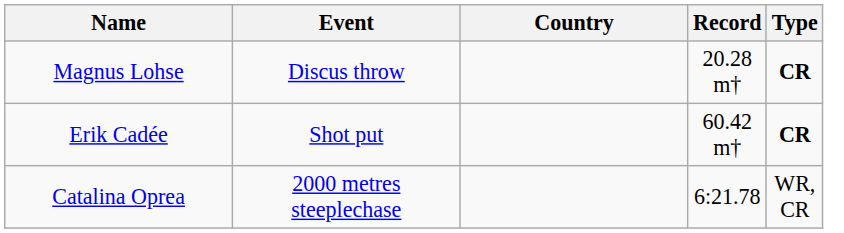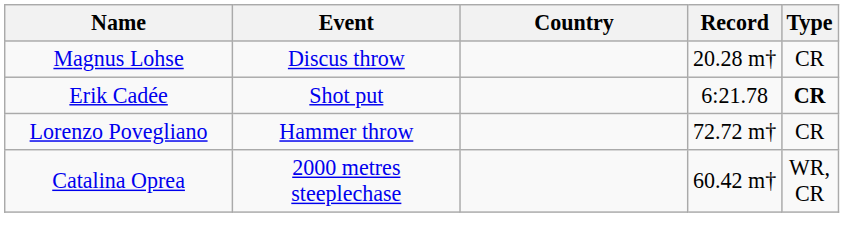Magnus Lohse | Type: bold -> normal
Erik Cadée | Record: 60.42 m† -> 6:21.78
+ row: Lorenzo Povegliano | Hammer throw | 72.72 m† | CR
Catalina Oprea | Record: 6:21.78 -> 60.42 m†
